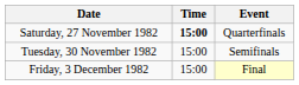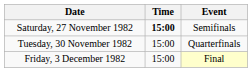Saturday, 27 November 1982 | Event: Quarterfinals -> Semifinals
Tuesday, 30 November 1982 | Event: Semifinals -> Quarterfinals
